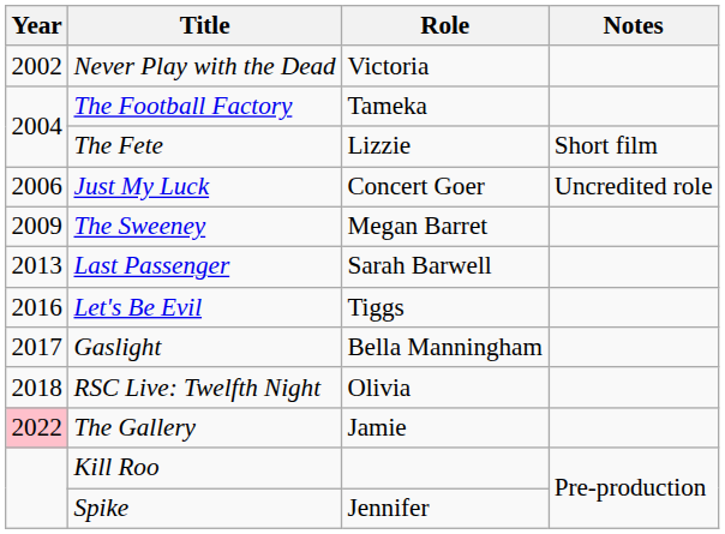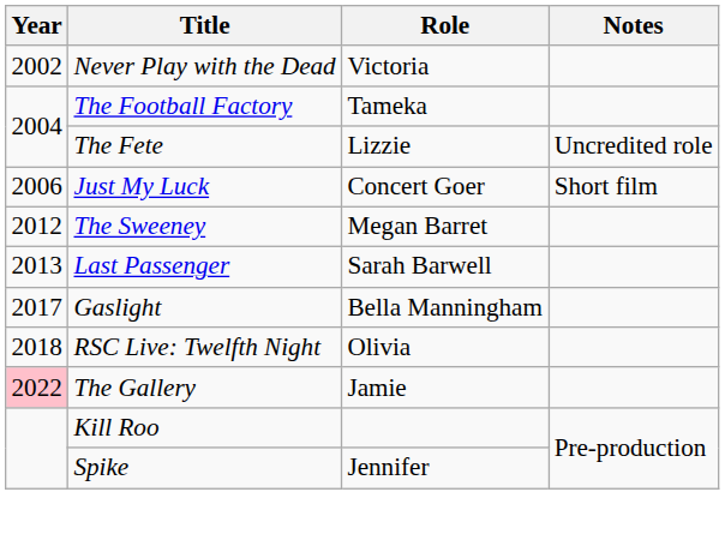The Fete | Notes: Short film -> Uncredited role
Just My Luck | Notes: Uncredited role -> Short film
The Sweeney | Year: 2009 -> 2012
- row: 2016 | Let's Be Evil | Tiggs
